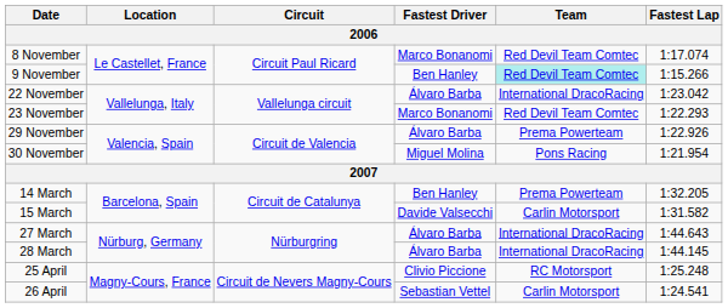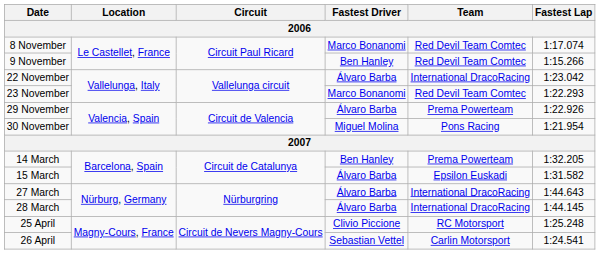9 November | Team: paleturquoise background -> no background
15 March | Fastest Driver: Davide Valsecchi -> Álvaro Barba
15 March | Team: Carlin Motorsport -> Epsilon Euskadi
